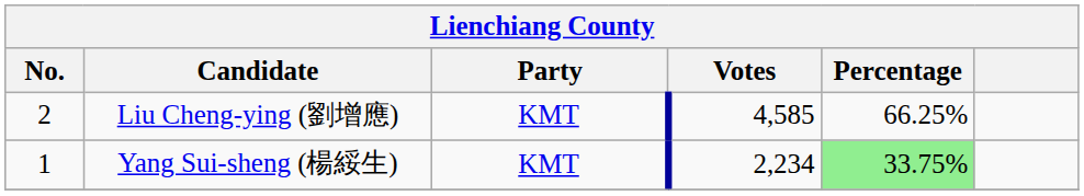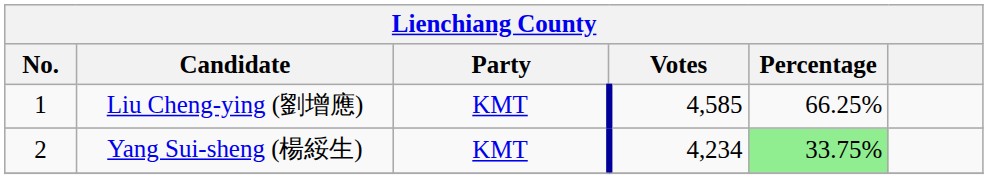Liu Cheng-ying (劉增應) | No.: 2 -> 1
Yang Sui-sheng (楊綏生) | No.: 1 -> 2
Yang Sui-sheng (楊綏生) | Votes: 2,234 -> 4,234
